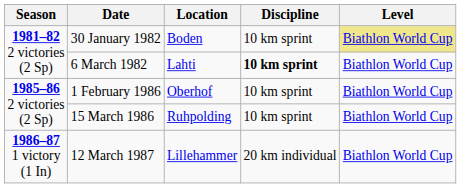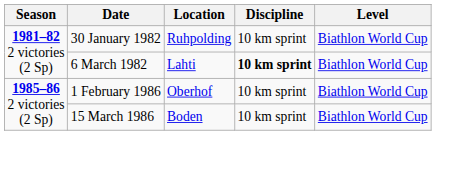30 January 1982 | Location: Boden -> Ruhpolding
30 January 1982 | Level: khaki background -> no background
15 March 1986 | Location: Ruhpolding -> Boden
- row: 1986–87 1 victory (1 In) | 12 March 1987 | Lillehammer | 20 km individual | Biathlon World Cup
